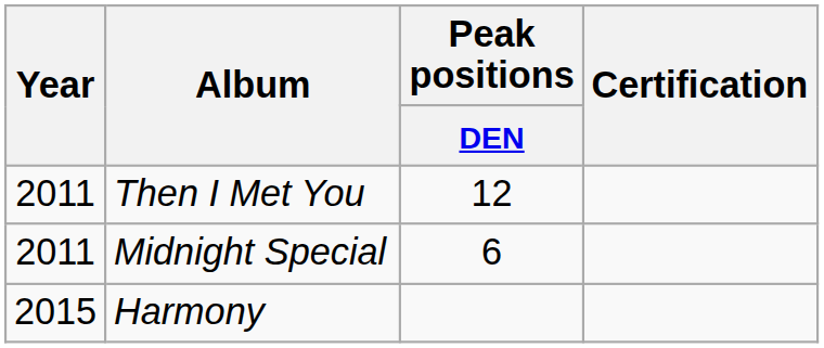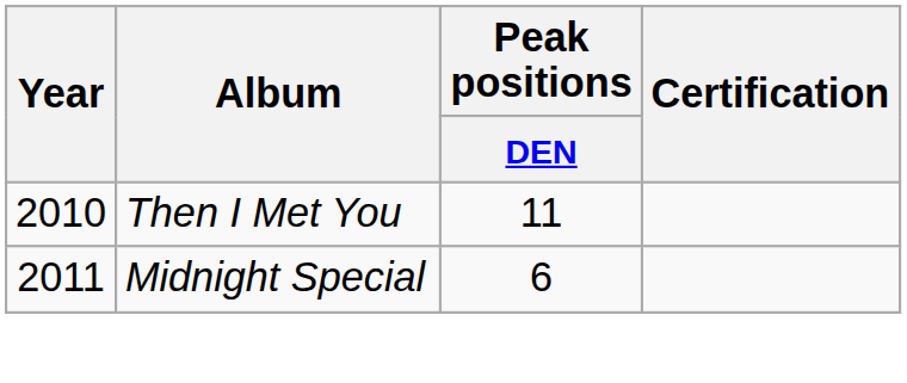Then I Met You | Year: 2011 -> 2010
Then I Met You | Peak positions / DEN: 12 -> 11
- row: 2015 | Harmony
